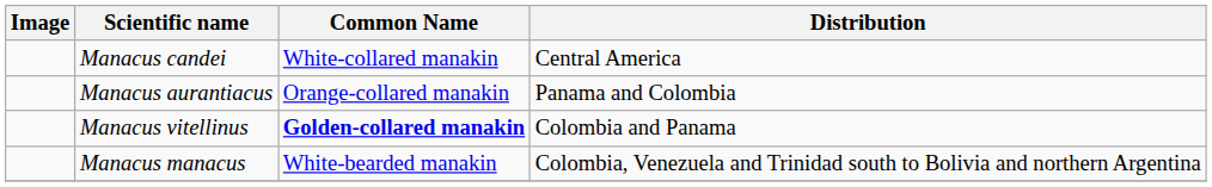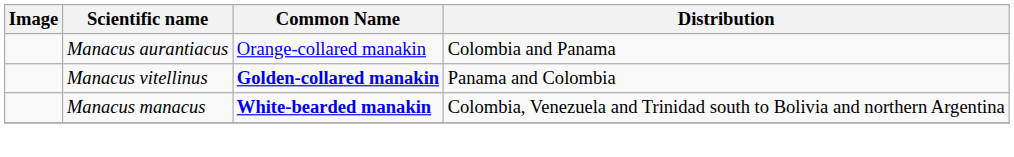- row: Manacus candei | White-collared manakin | Central America
Manacus aurantiacus | Distribution: Panama and Colombia -> Colombia and Panama
Manacus vitellinus | Distribution: Colombia and Panama -> Panama and Colombia
Manacus manacus | Common Name: normal -> bold
